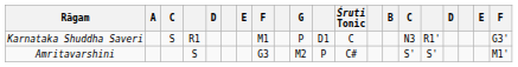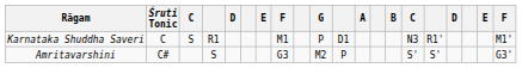columns swapped: Śruti Tonic <-> A
Karnataka Shuddha Saveri | column 20: G3' -> M1'
Amritavarshini | column 20: M1' -> G3'
